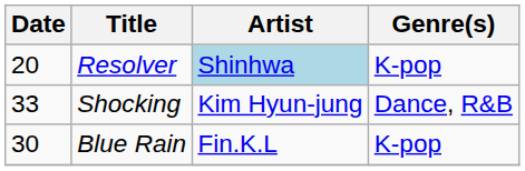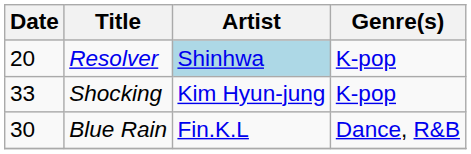Shocking | Genre(s): Dance, R&B -> K-pop
Blue Rain | Genre(s): K-pop -> Dance, R&B
